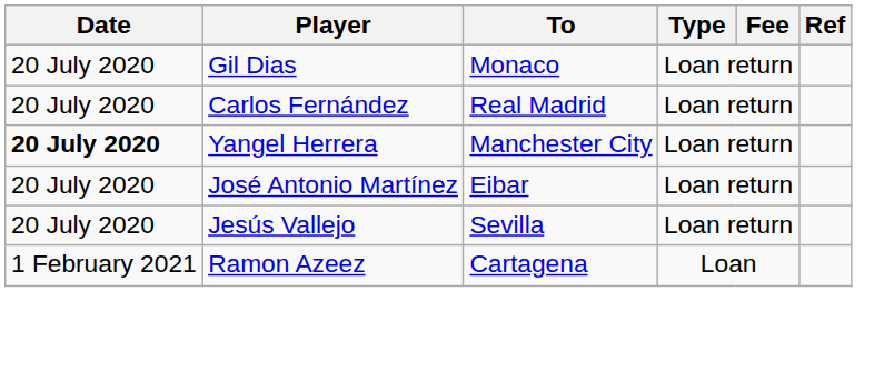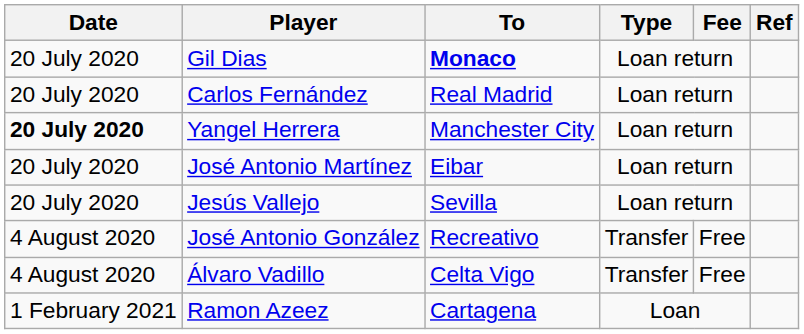Gil Dias | To: normal -> bold
+ row: 4 August 2020 | José Antonio González | Recreativo | Transfer | Free
+ row: 4 August 2020 | Álvaro Vadillo | Celta Vigo | Transfer | Free
